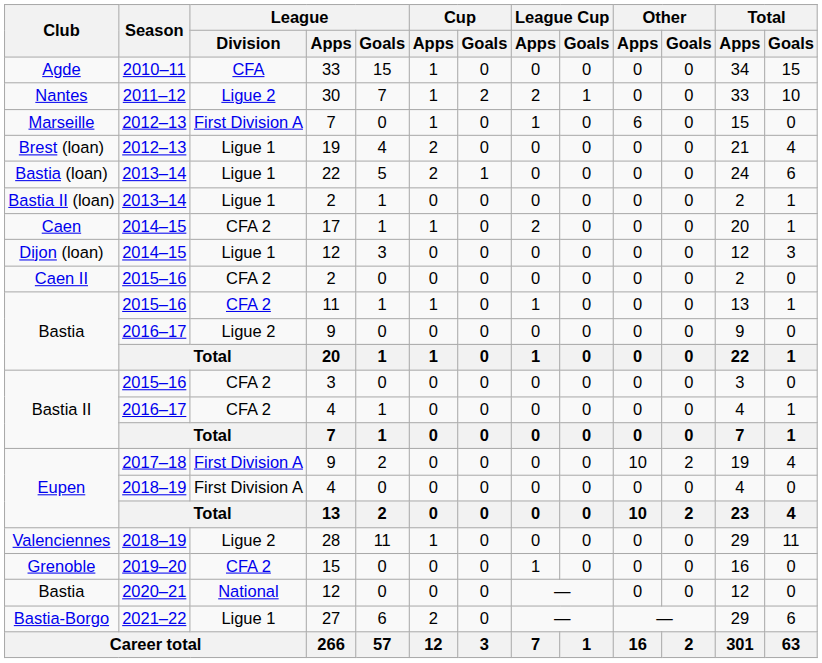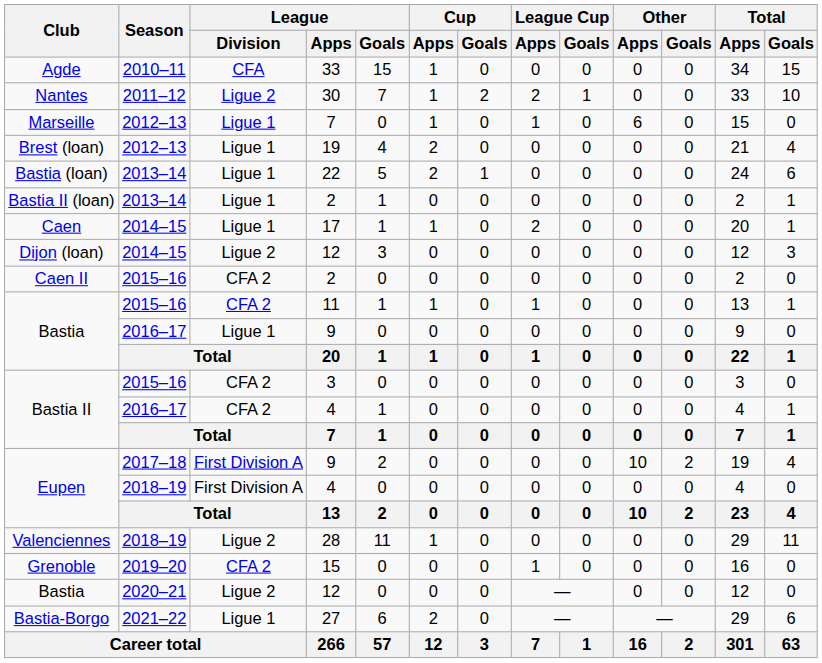Marseille | League / Division: First Division A -> Ligue 1
Caen | League / Division: CFA 2 -> Ligue 1
Dijon (loan) | League / Division: Ligue 1 -> Ligue 2
Bastia / 9 | League / Division: Ligue 2 -> Ligue 1
Bastia / 12 | League / Division: National -> Ligue 2
